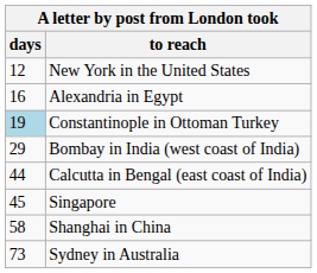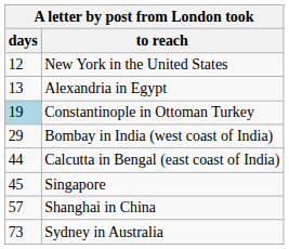Alexandria in Egypt | days: 16 -> 13
Shanghai in China | days: 58 -> 57
